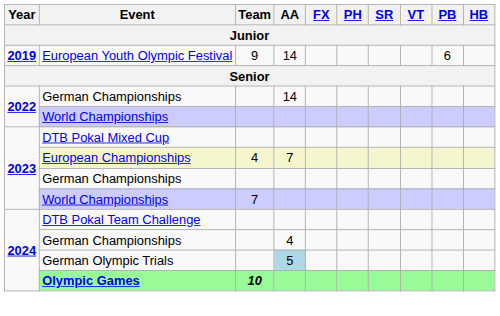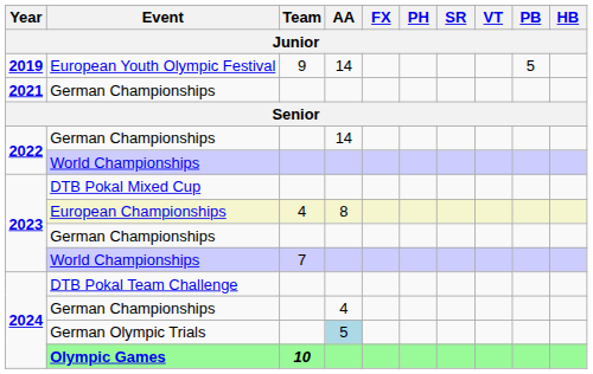European Youth Olympic Festival | PB: 6 -> 5
+ row: 2021 | German Championships
European Championships | AA: 7 -> 8
